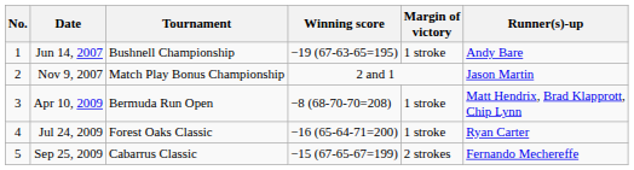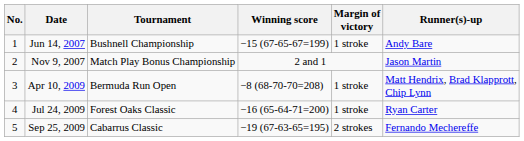Jun 14, 2007 | Winning score: −19 (67-63-65=195) -> −15 (67-65-67=199)
Sep 25, 2009 | Winning score: −15 (67-65-67=199) -> −19 (67-63-65=195)
